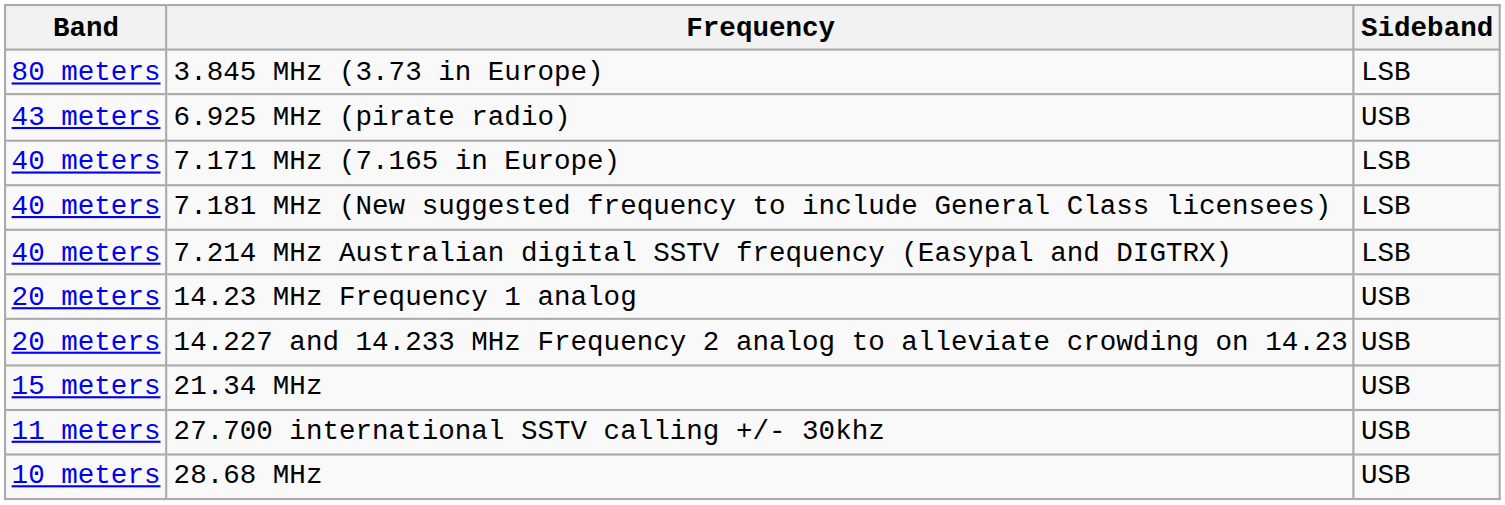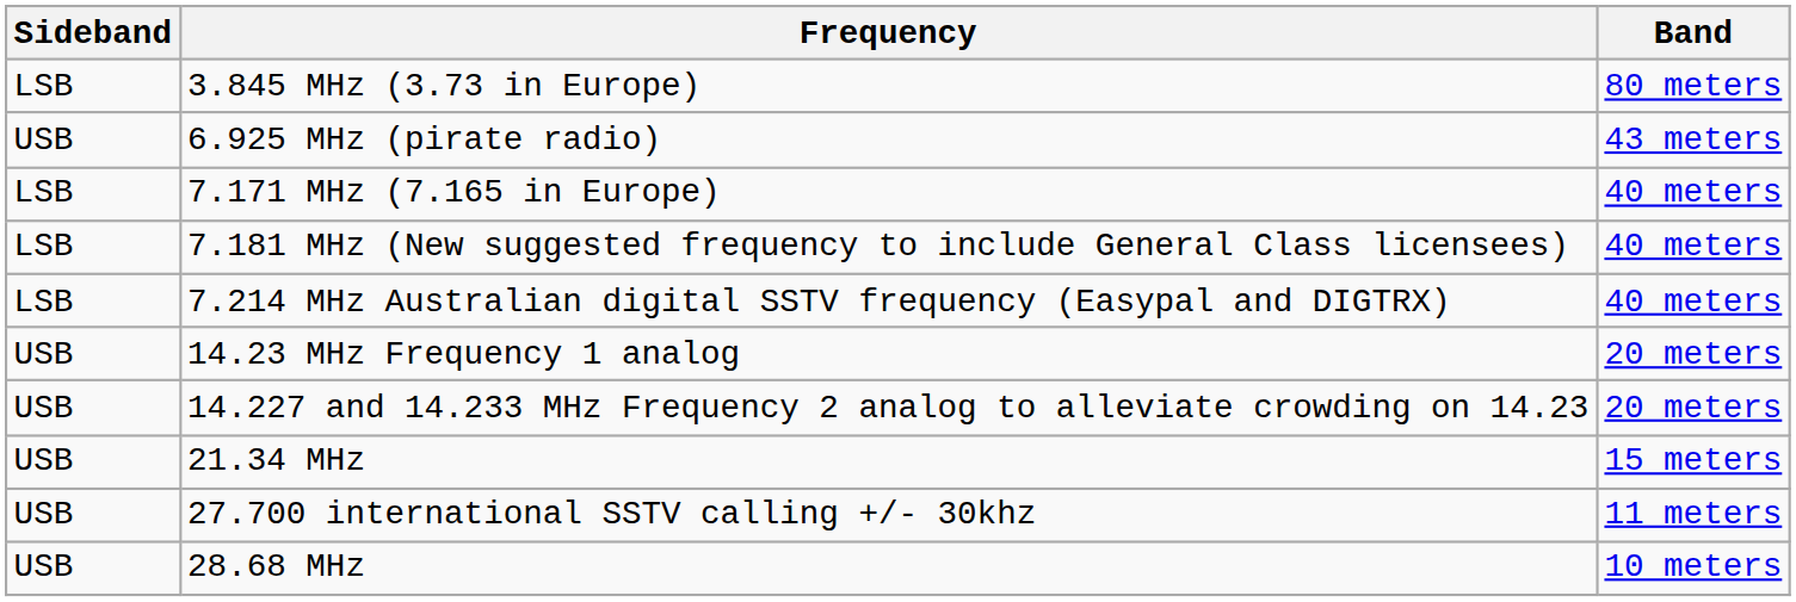columns swapped: Band <-> Sideband
